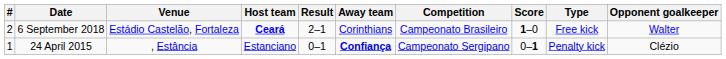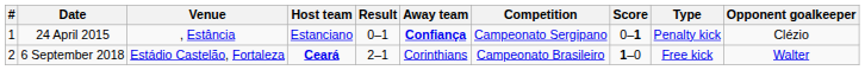rows swapped: 24 April 2015 <-> 6 September 2018
